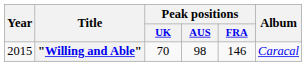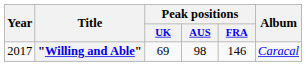"Willing and Able" | Year: 2015 -> 2017
"Willing and Able" | Peak positions / UK: 70 -> 69
